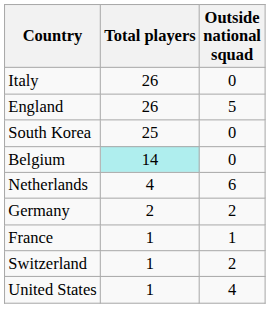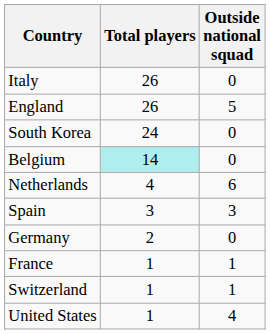South Korea | Total players: 25 -> 24
+ row: Spain | 3 | 3
Germany | Outside national squad: 2 -> 0
Switzerland | Outside national squad: 2 -> 1
